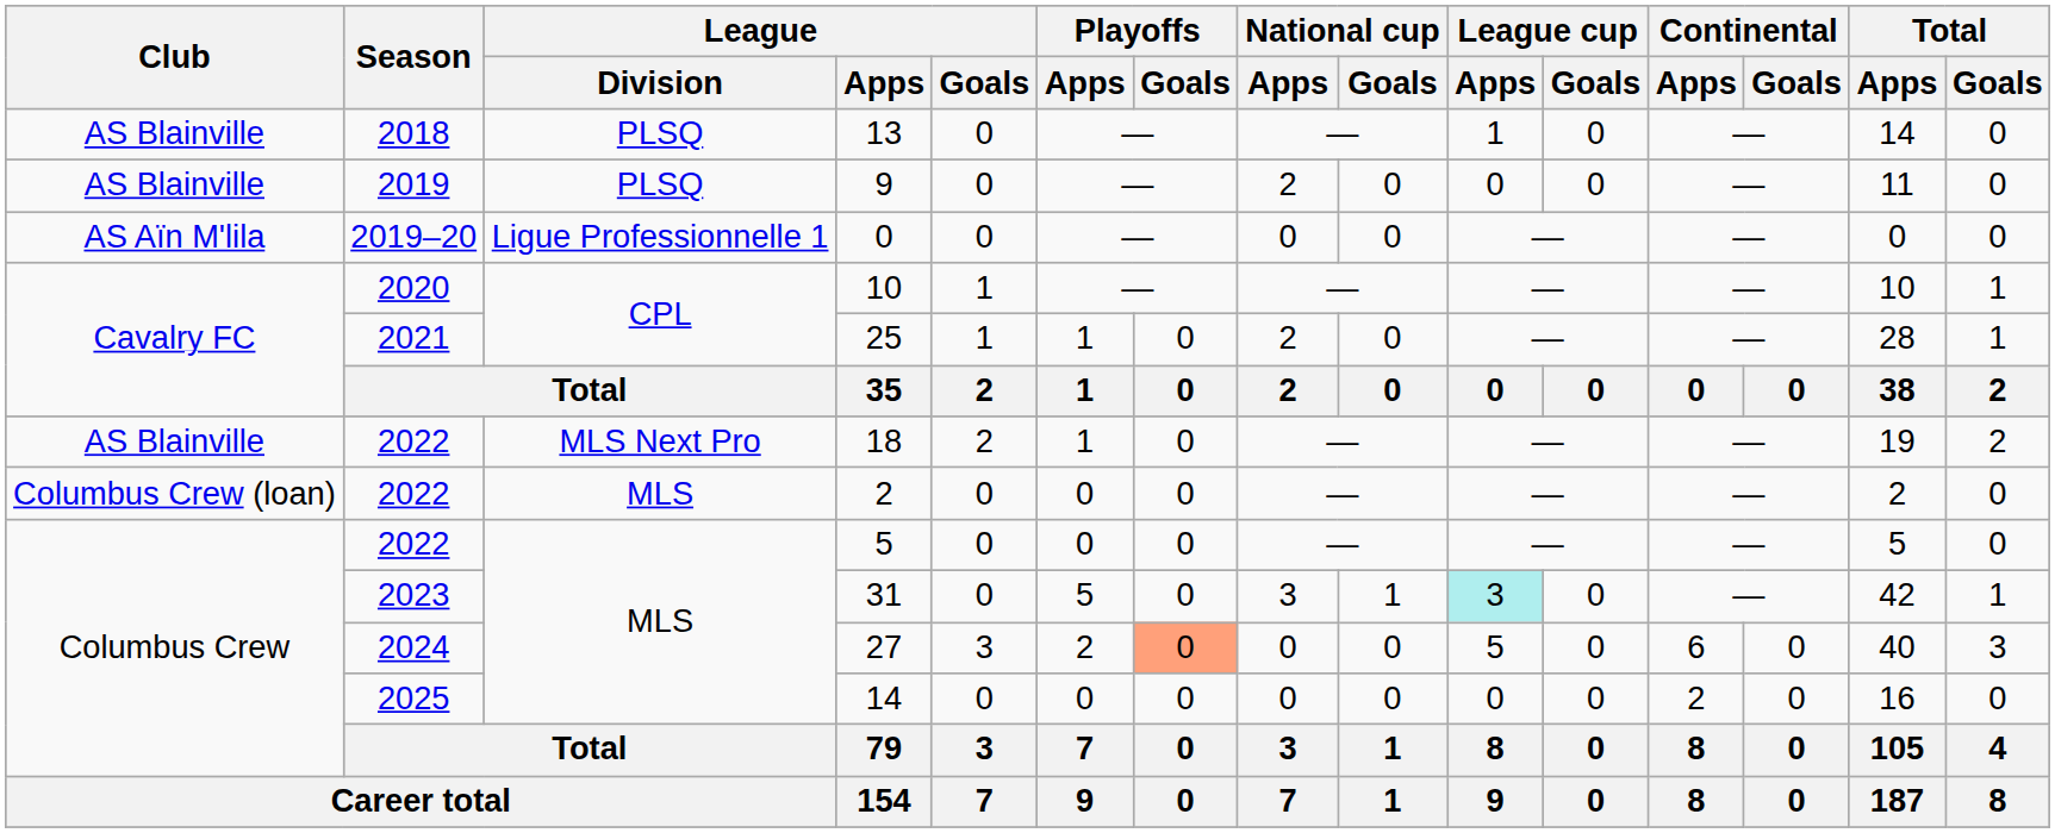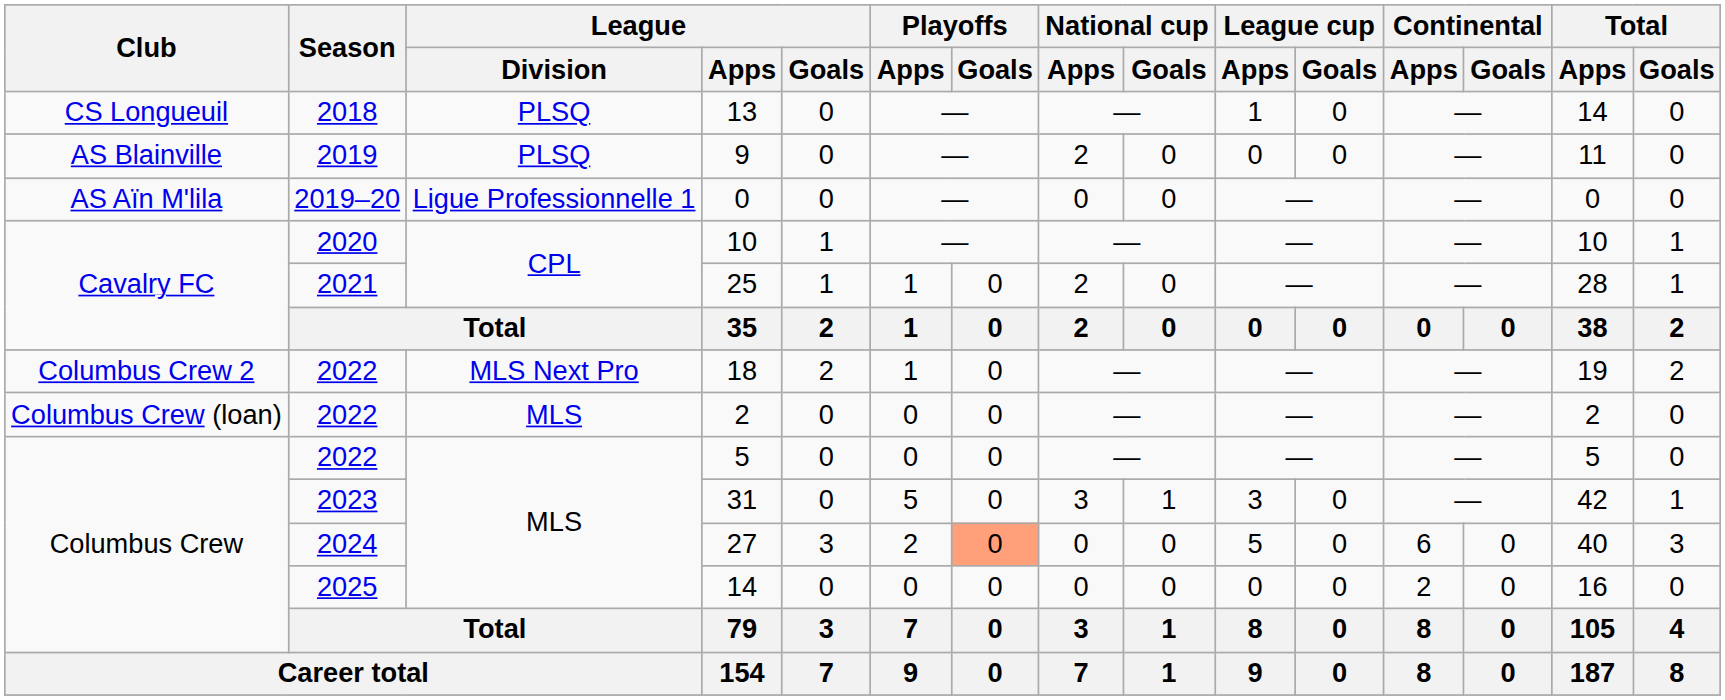13 | Club: AS Blainville -> CS Longueuil
18 | Club: AS Blainville -> Columbus Crew 2
31 | League cup / Apps: paleturquoise background -> no background
